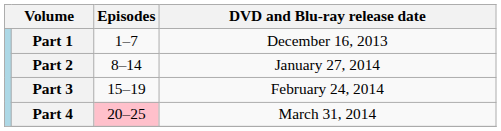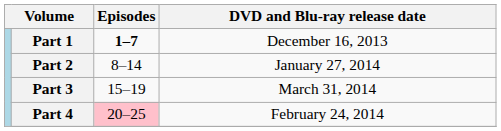Part 1 | Episodes: normal -> bold
Part 3 | DVD and Blu-ray release date: February 24, 2014 -> March 31, 2014
Part 4 | DVD and Blu-ray release date: March 31, 2014 -> February 24, 2014
